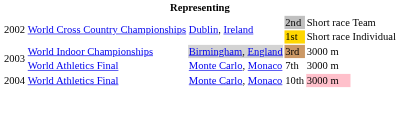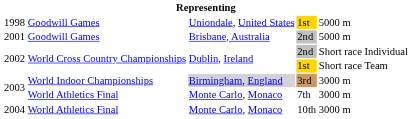+ row: 1998 | Goodwill Games | Uniondale, United States | 1st | 5000 m
+ row: 2001 | Goodwill Games | Brisbane, Australia | 2nd | 5000 m
2002 / 2nd | column 6: Team -> Individual
2002 / 1st | column 6: Individual -> Team
2004 | column 5: pink background -> no background
